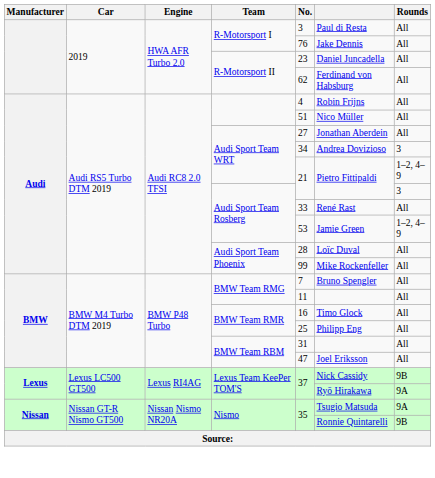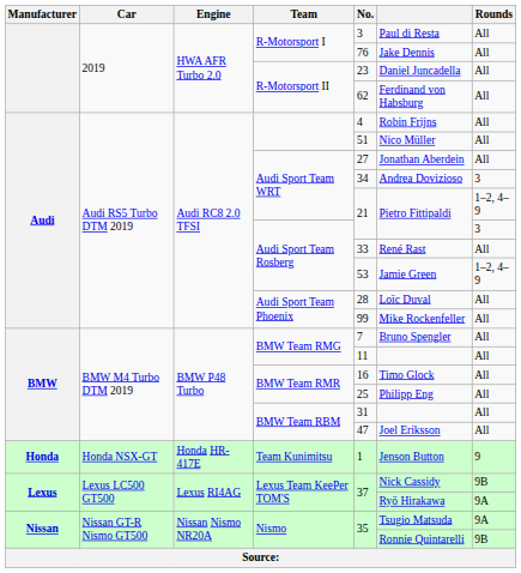+ row: Honda | Honda NSX-GT | Honda HR-417E | Team Kunimitsu | 1 | Jenson Button | 9
